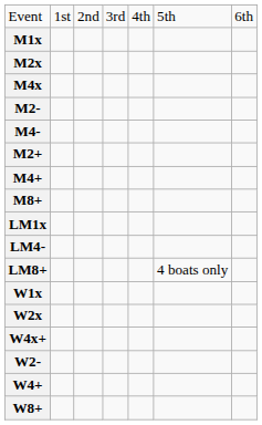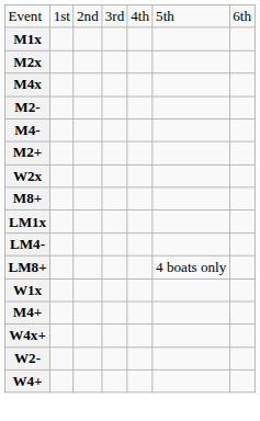rows swapped: M4+ <-> W2x
- row: W8+
